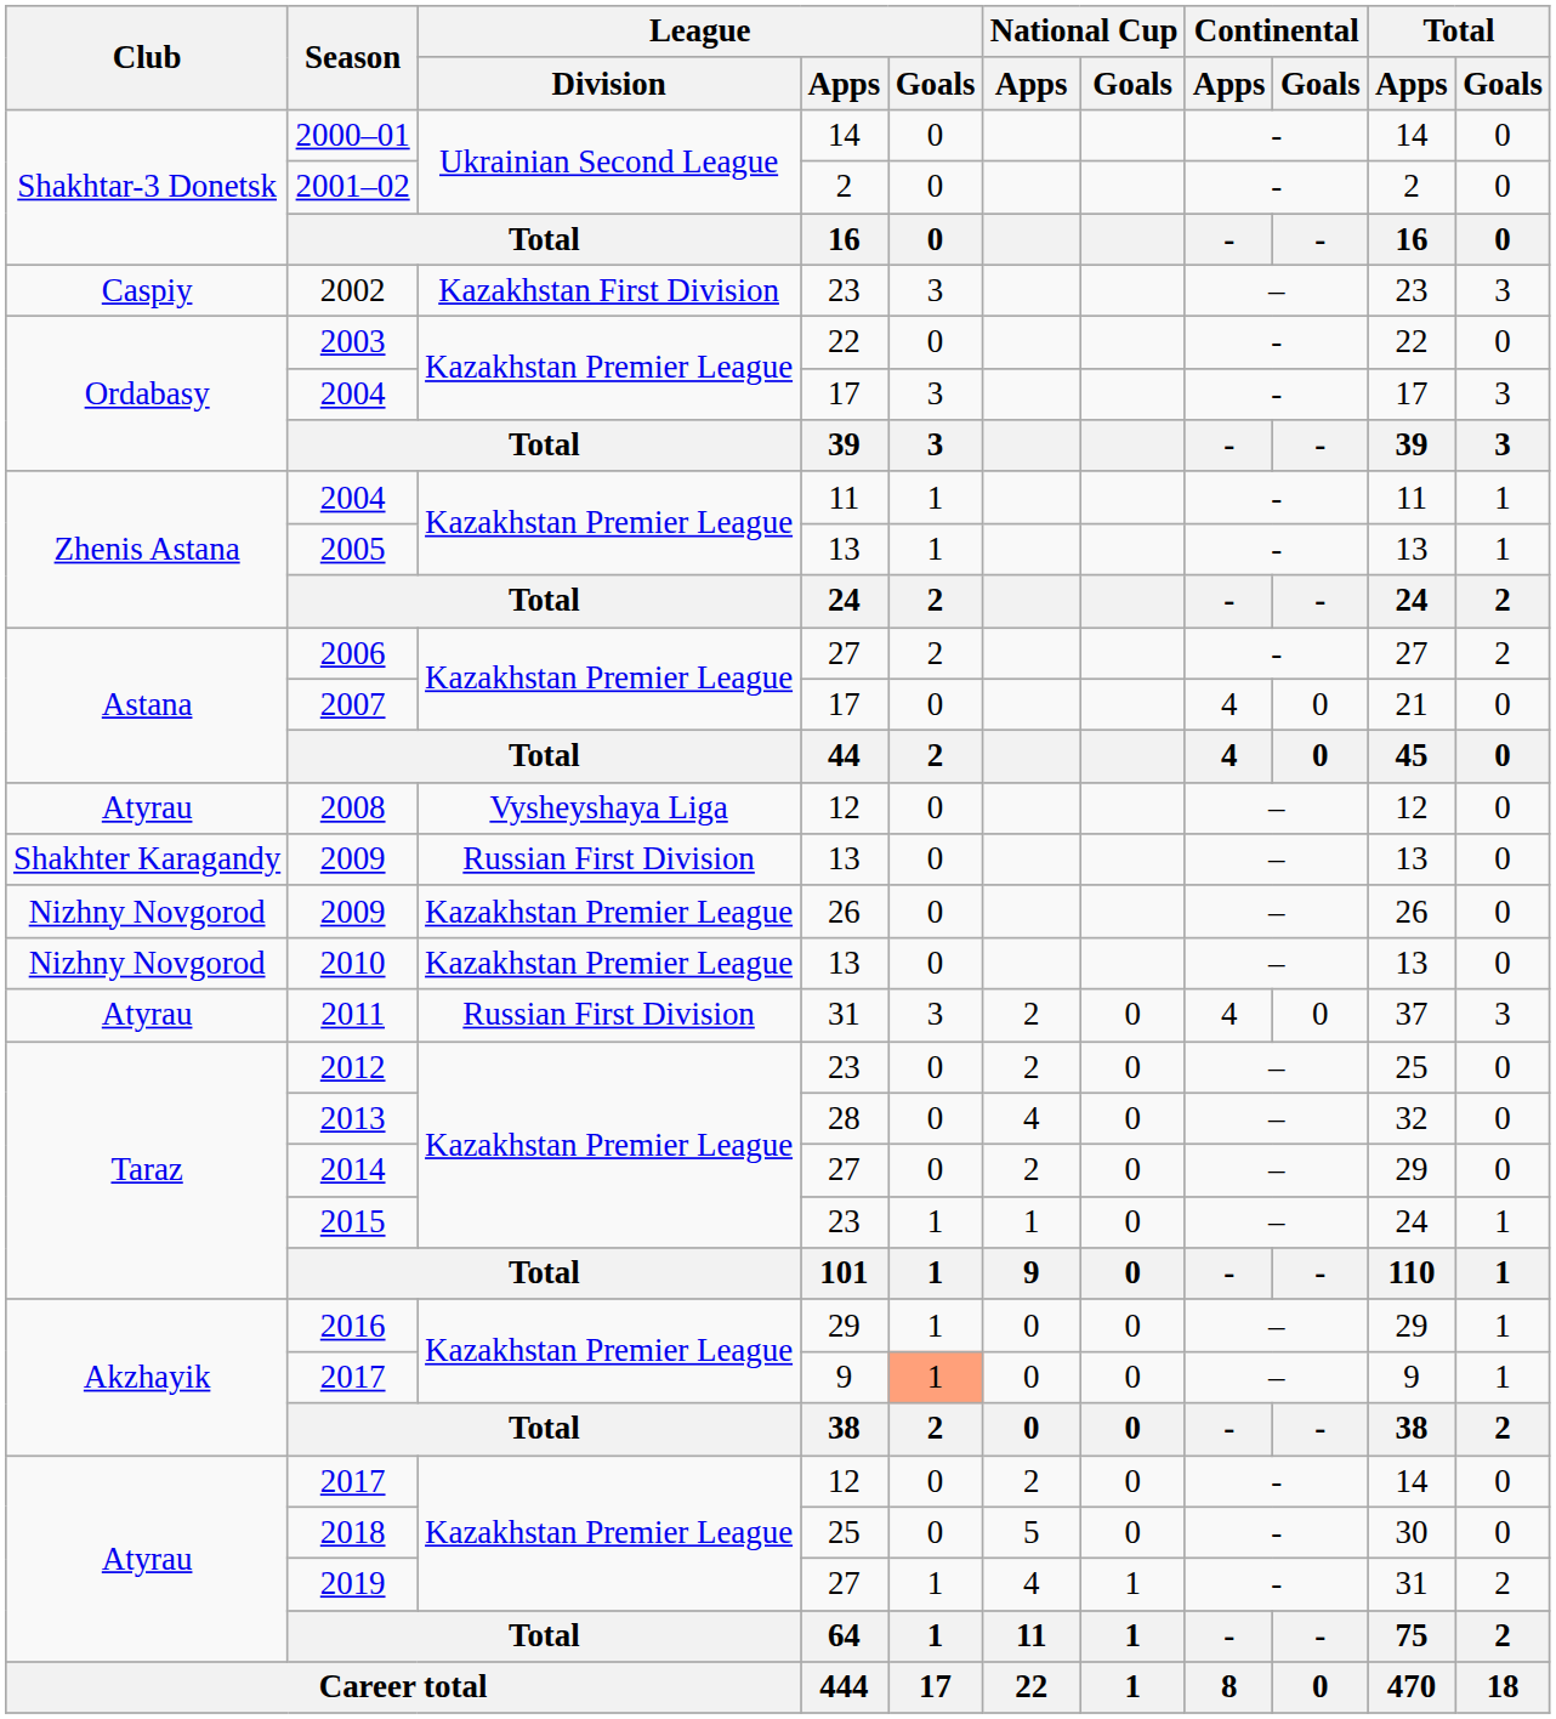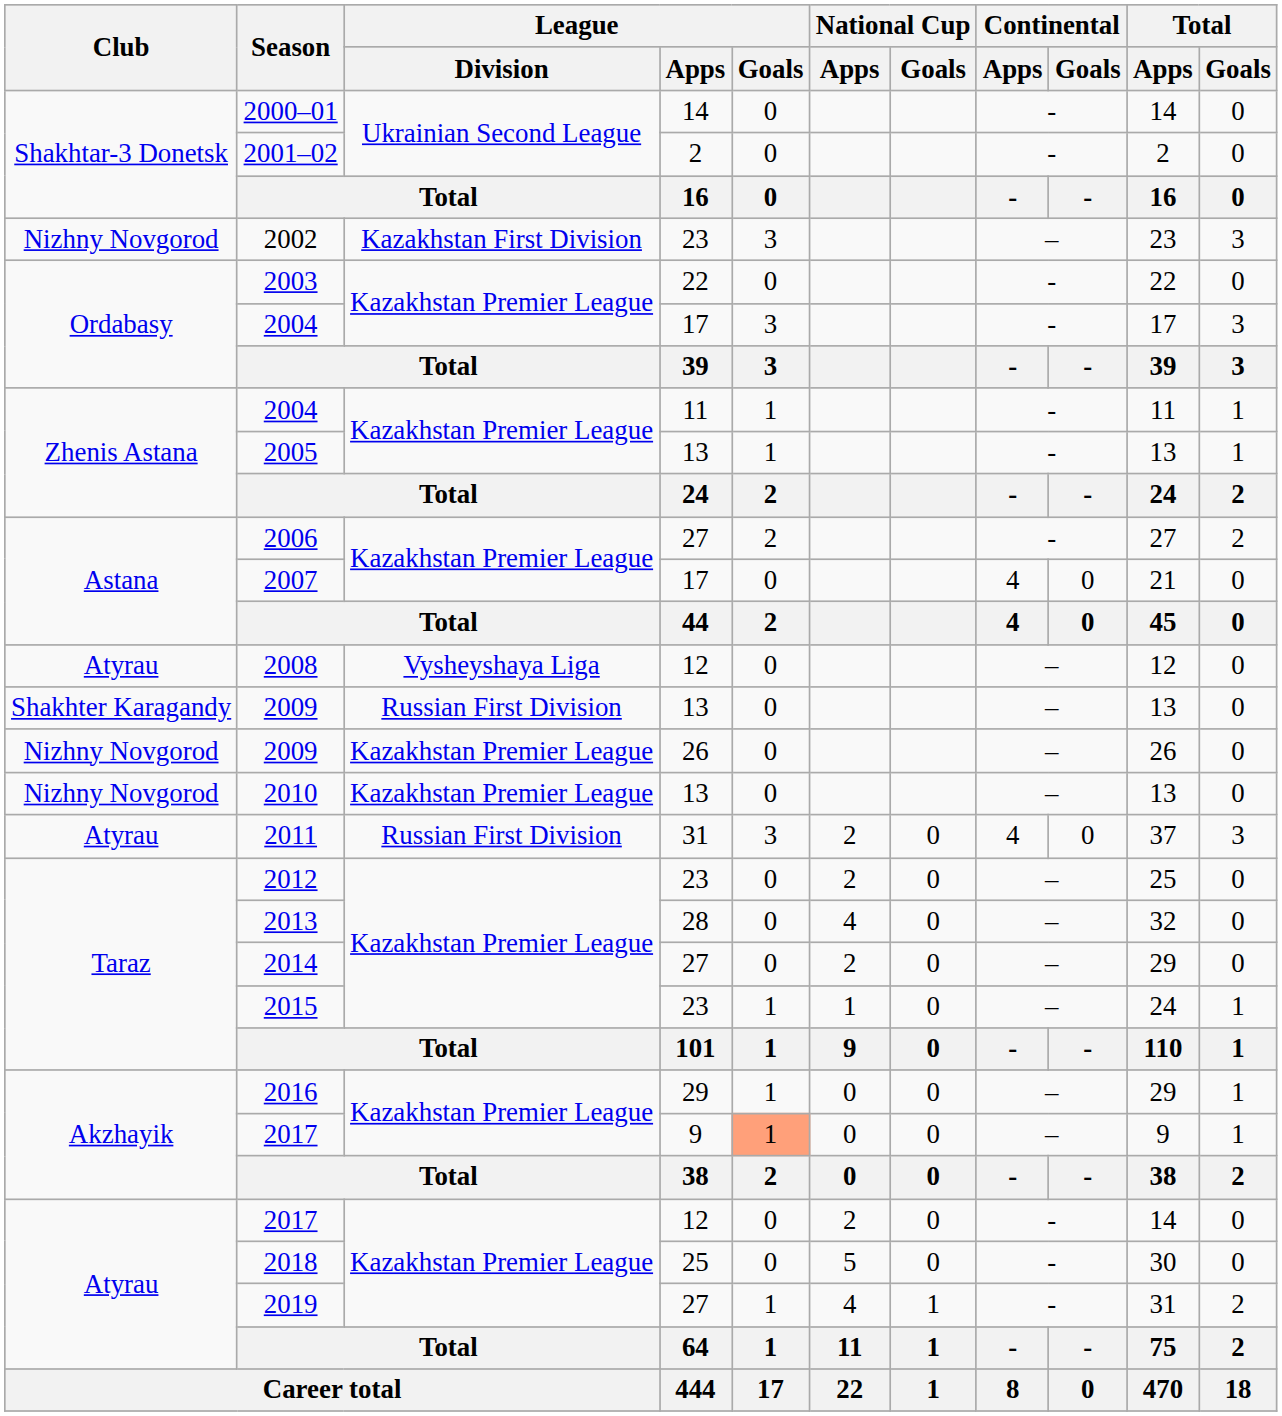2002 | Club: Caspiy -> Nizhny Novgorod
